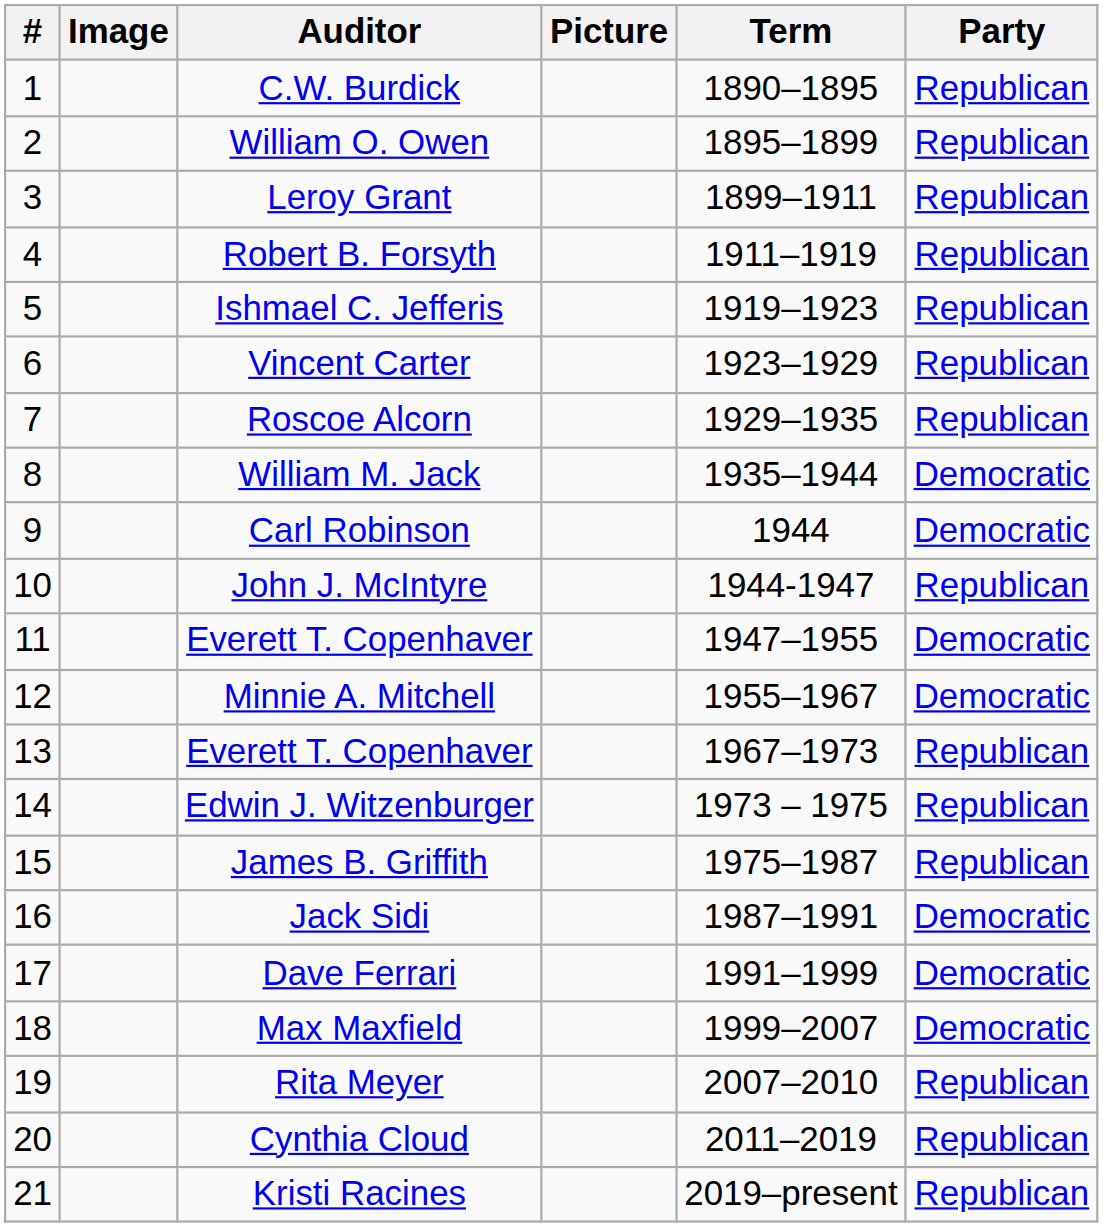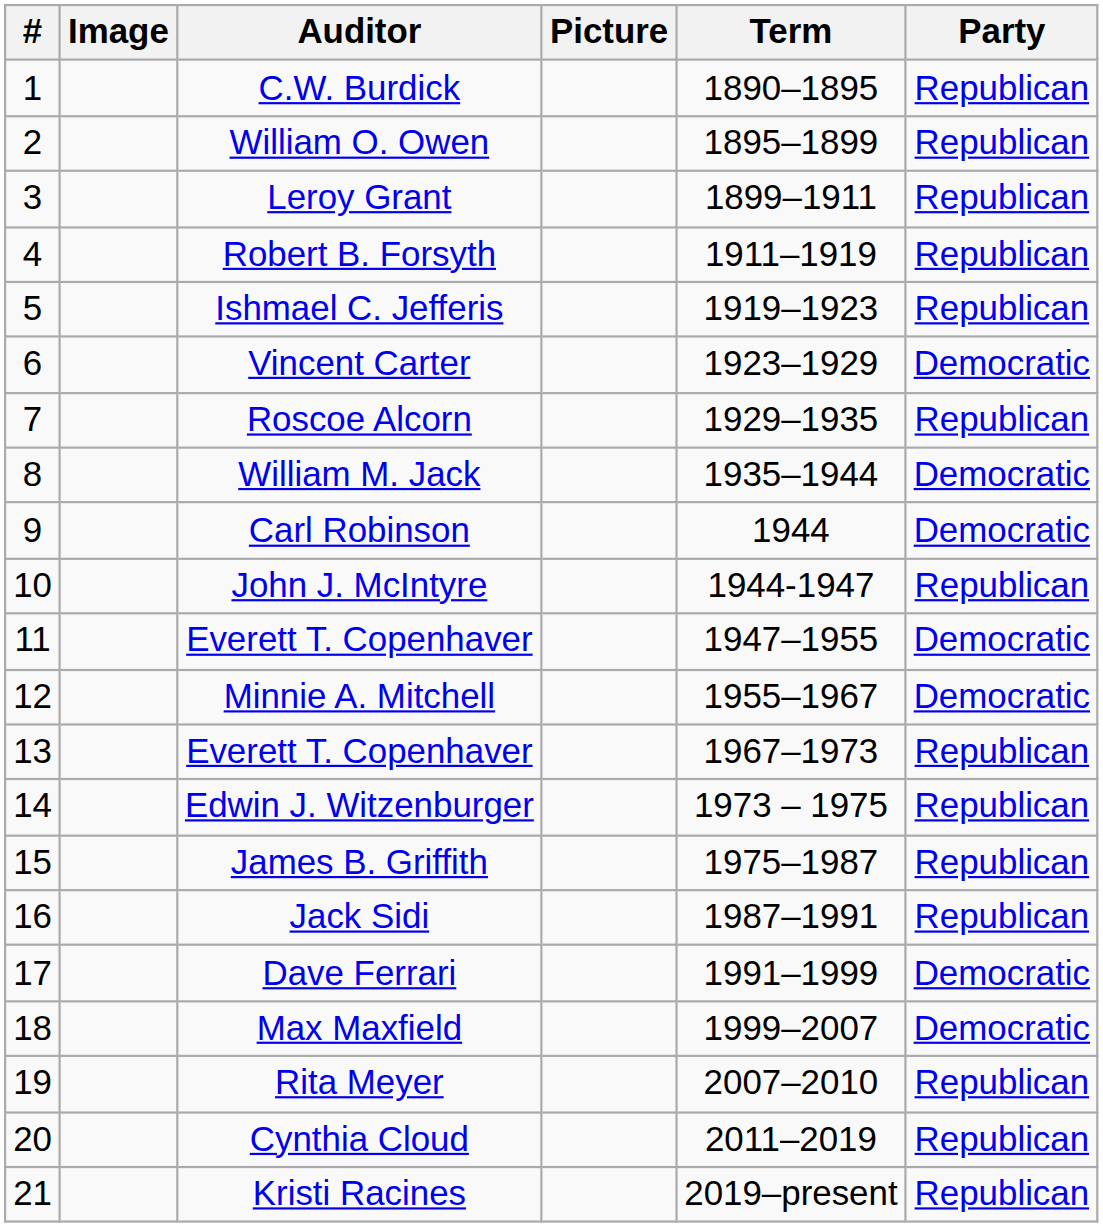Vincent Carter | Party: Republican -> Democratic
Jack Sidi | Party: Democratic -> Republican
